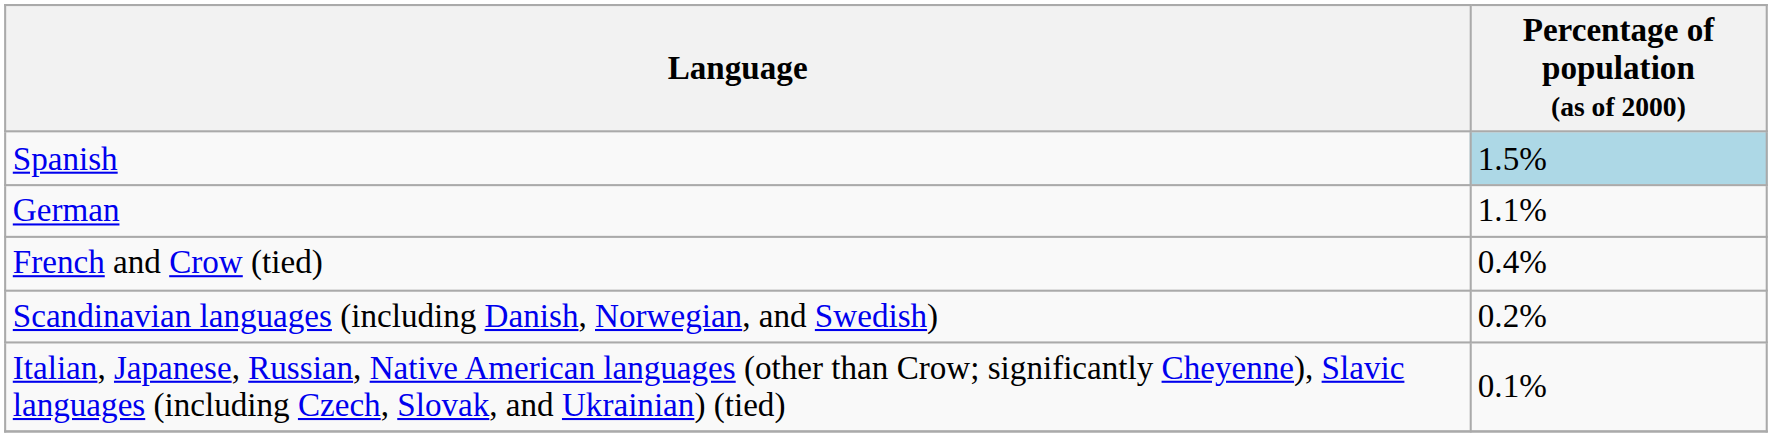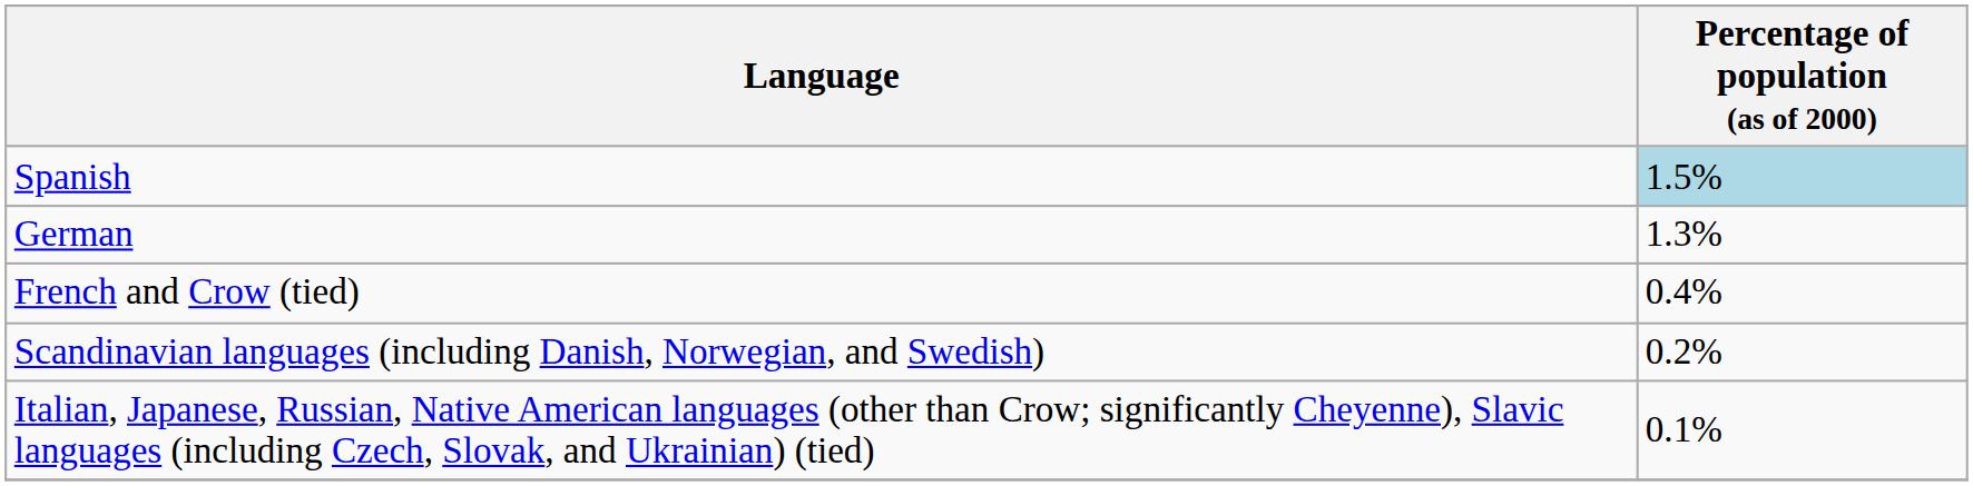German | Percentage of population (as of 2000): 1.1% -> 1.3%
